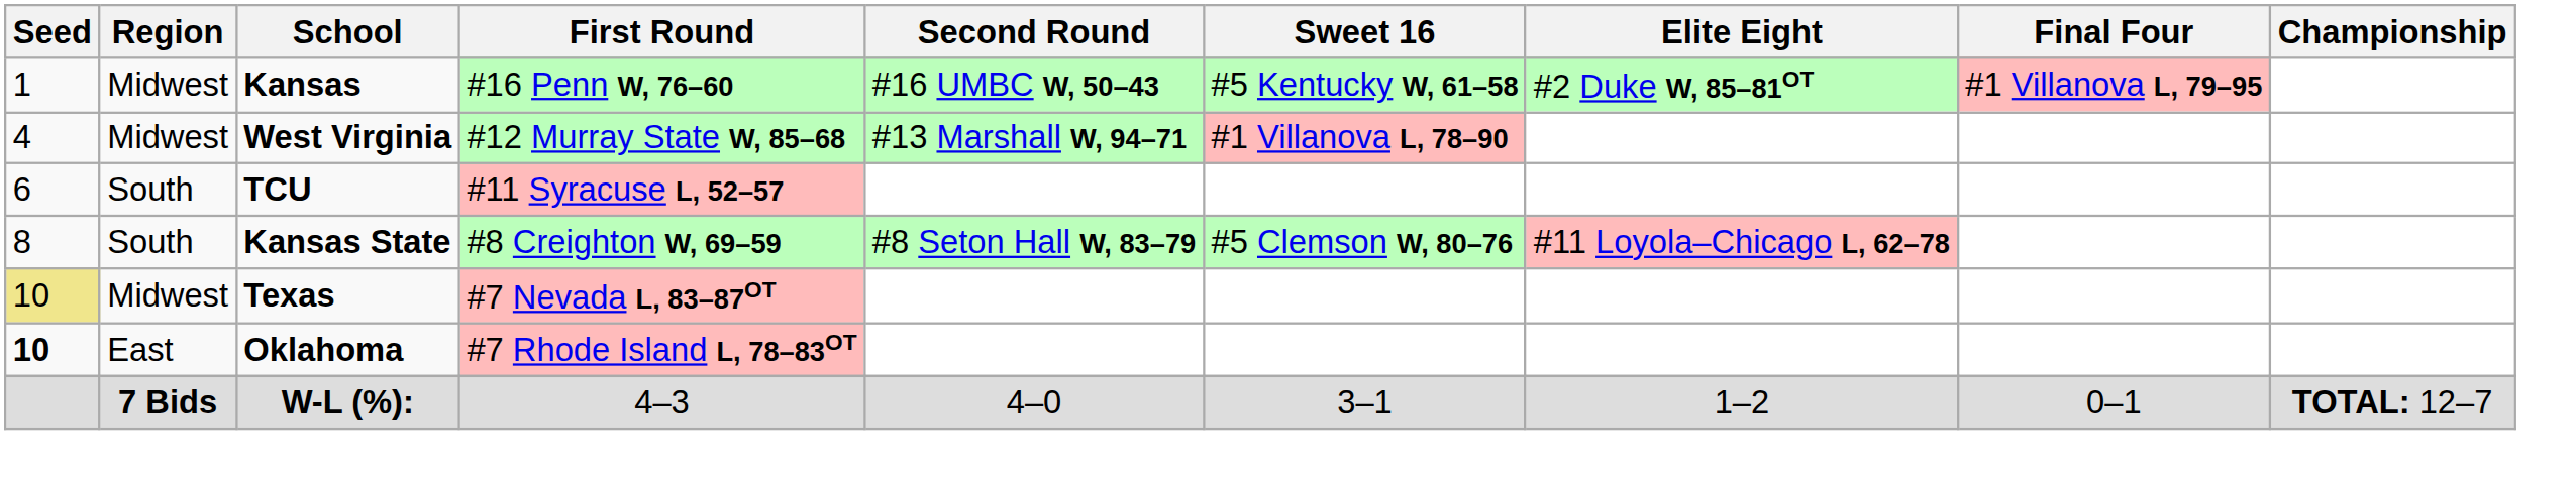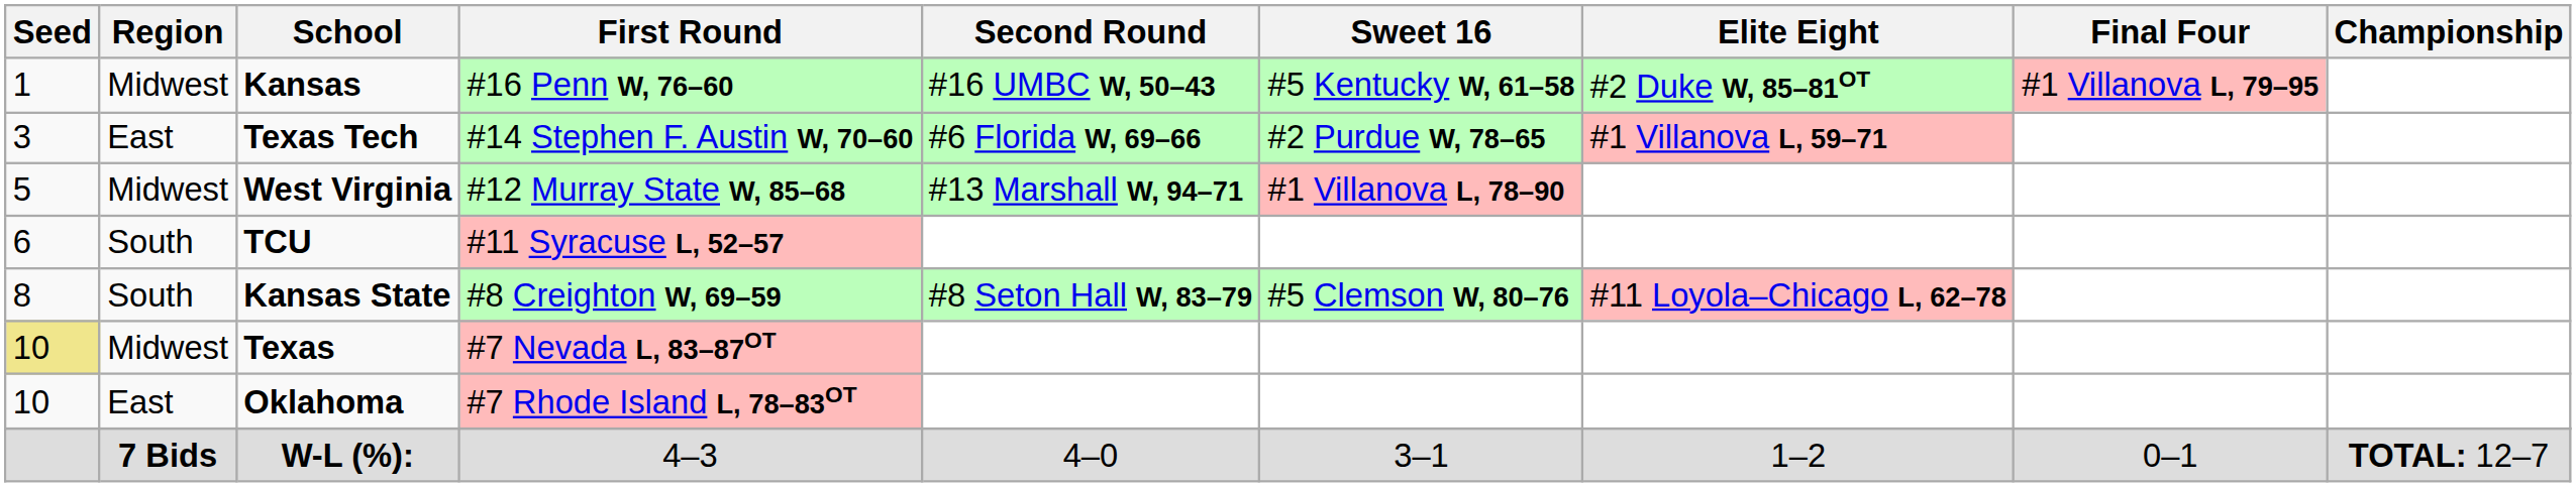+ row: 3 | East | Texas Tech | #14 Stephen F. Austin W, 70–60 | #6 Florida W, 69–66 | #2 Purdue W, 78–65 | #1 Villanova L, 59–71
West Virginia | Seed: 4 -> 5
Oklahoma | Seed: bold -> normal
